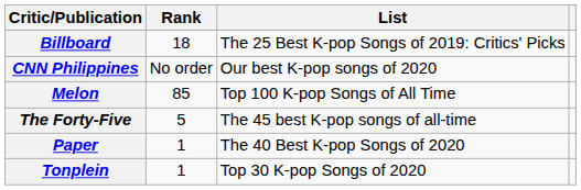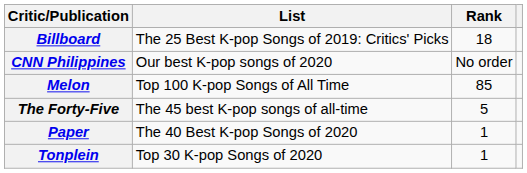columns swapped: List <-> Rank
